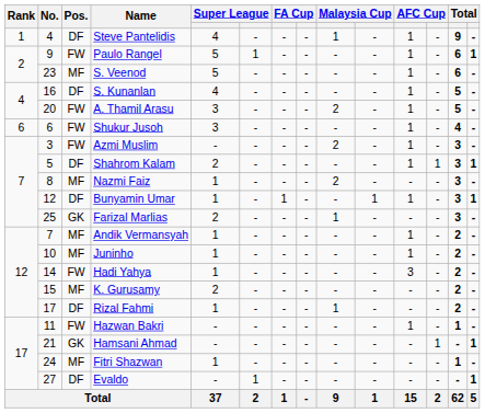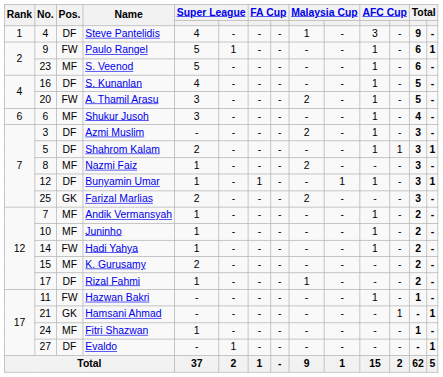Steve Pantelidis | column 11: 1 -> 3
Shukur Jusoh | Pos.: FW -> MF
Azmi Muslim | Pos.: FW -> DF
Farizal Marlias | column 9: 1 -> 2
Hadi Yahya | column 11: 3 -> 1
